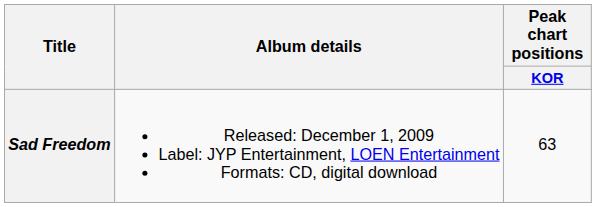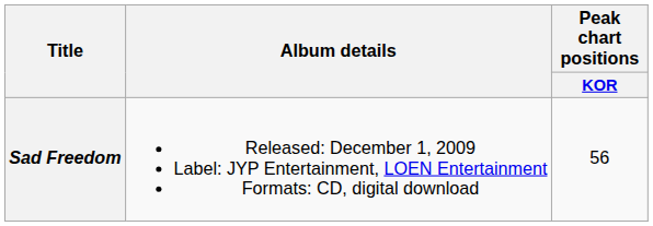Sad Freedom | Peak chart positions / KOR: 63 -> 56
